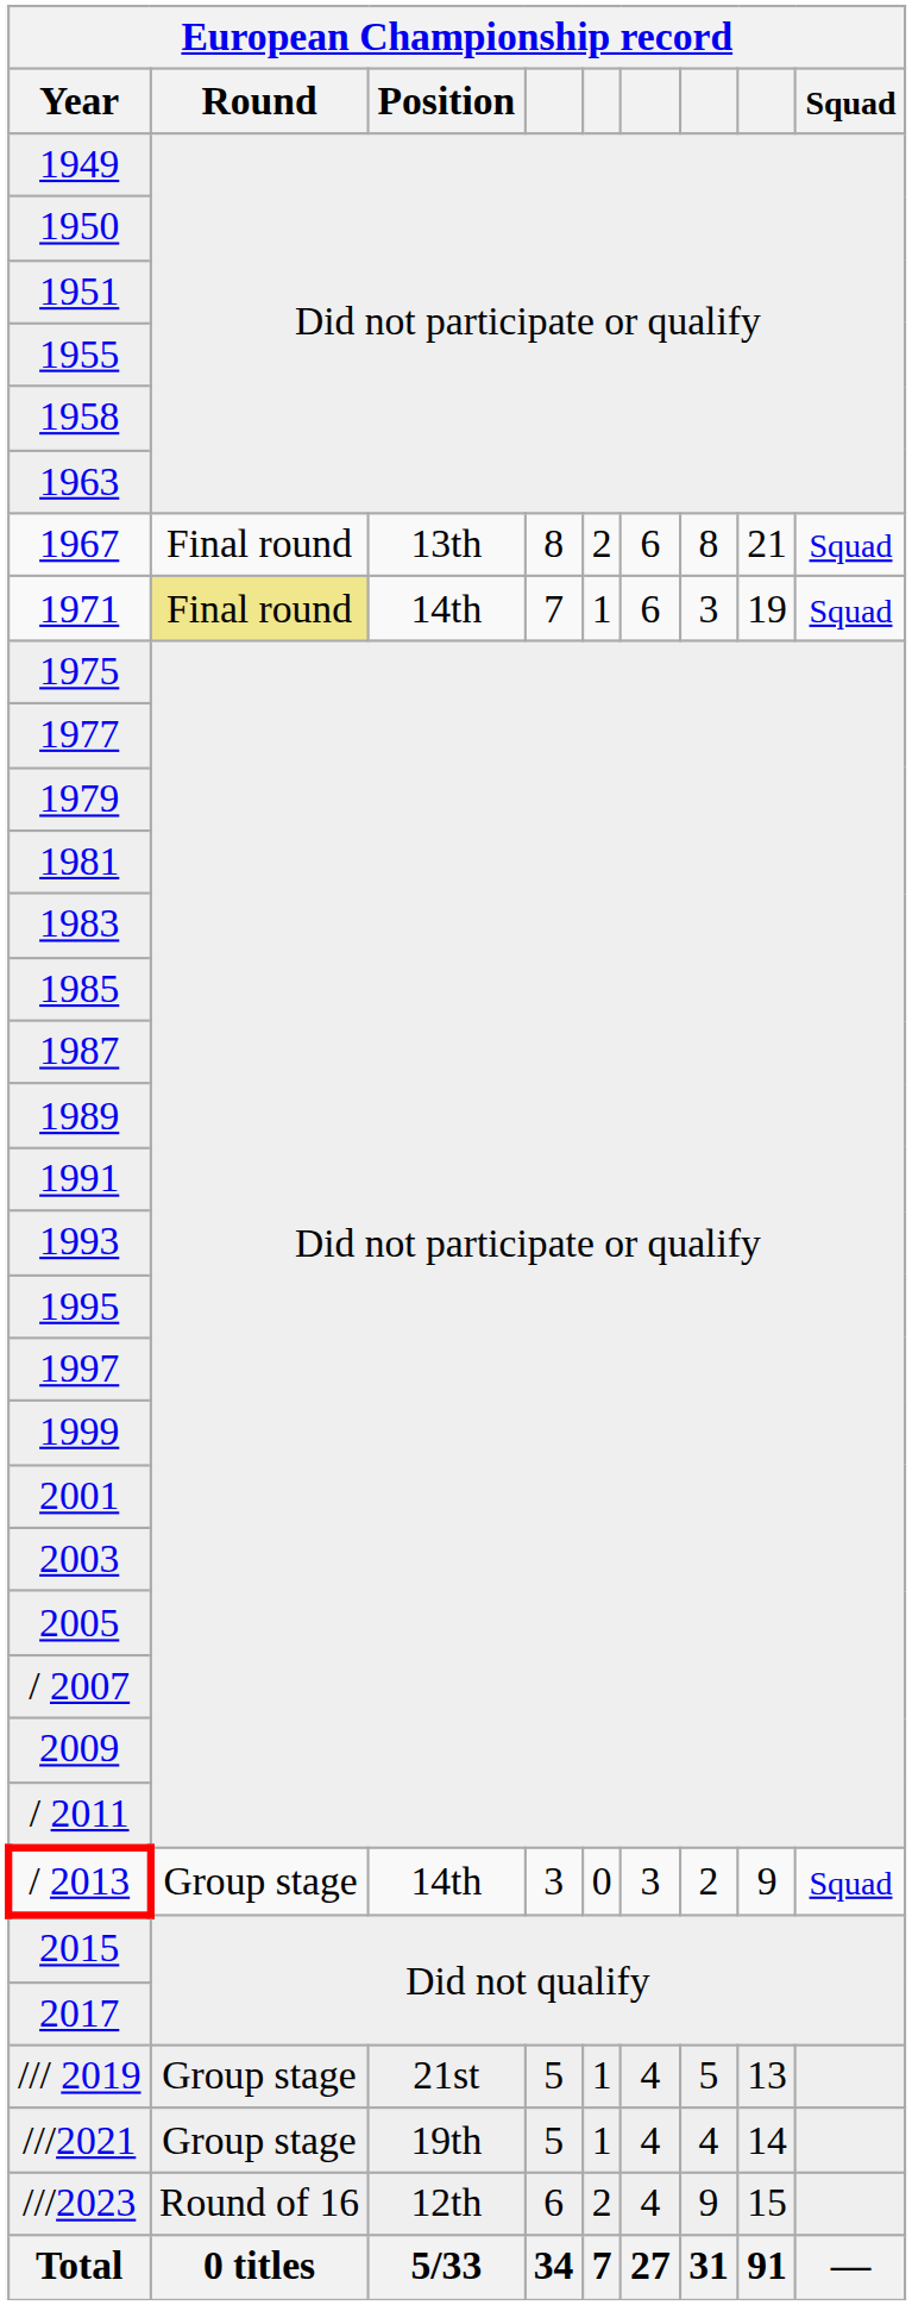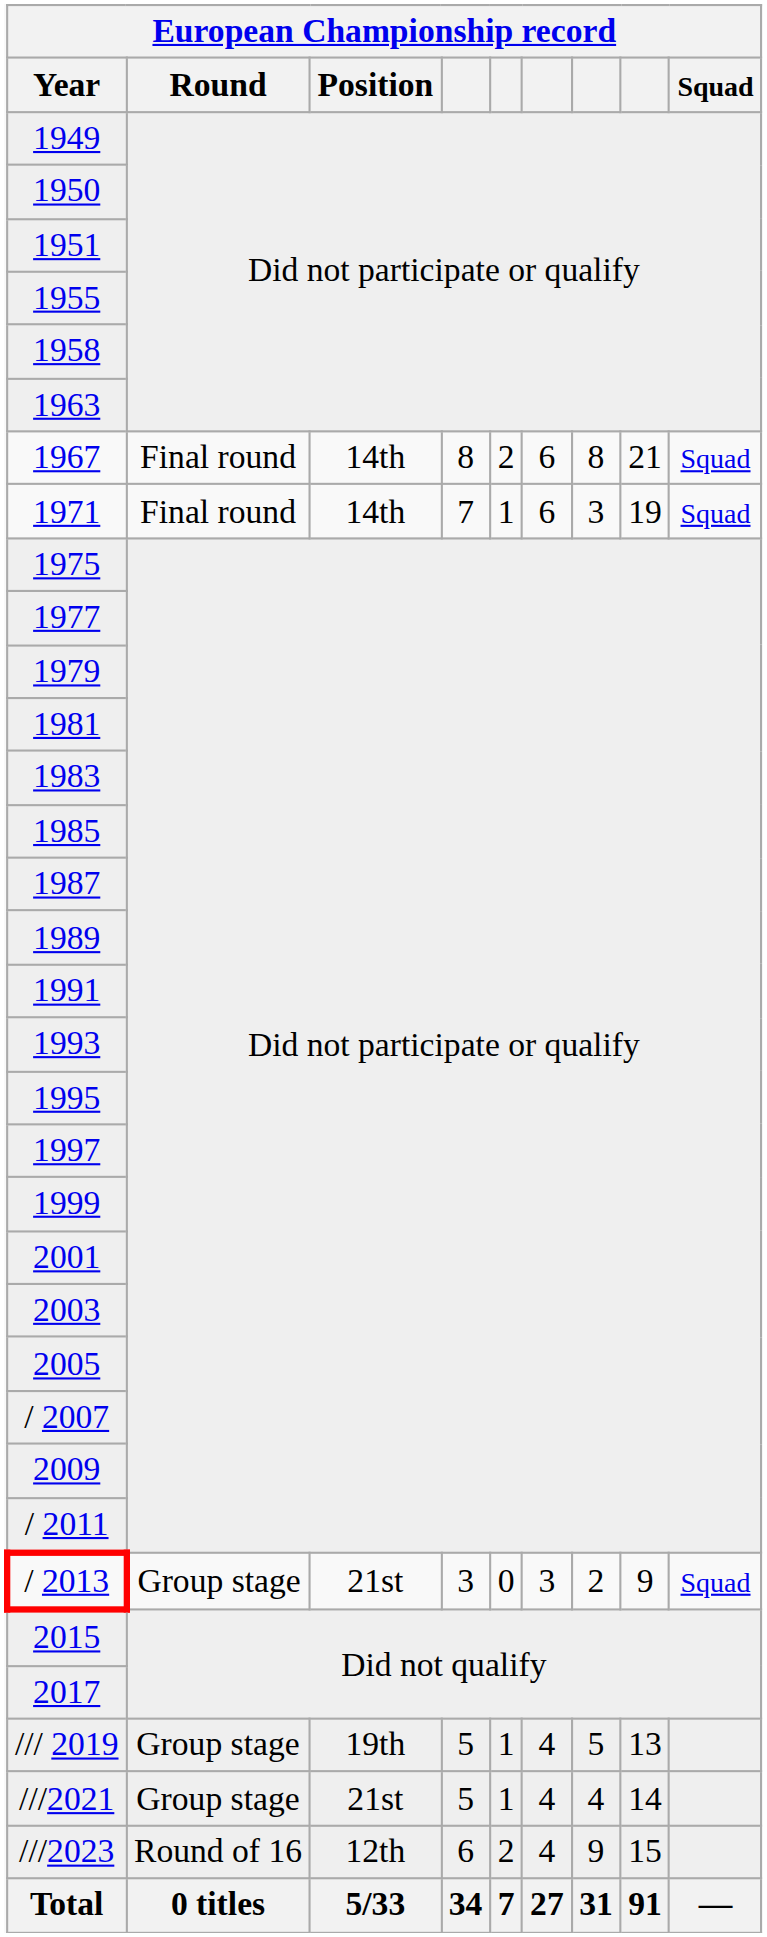1967 | Position: 13th -> 14th
1971 | Round: khaki background -> no background
/ 2013 | Position: 14th -> 21st
/// 2019 | Position: 21st -> 19th
///2021 | Position: 19th -> 21st
